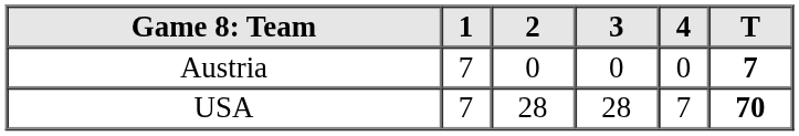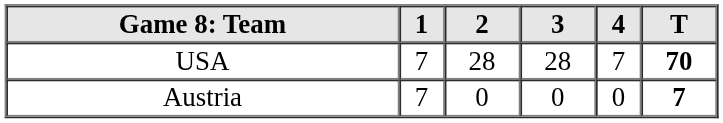rows swapped: Austria <-> USA
